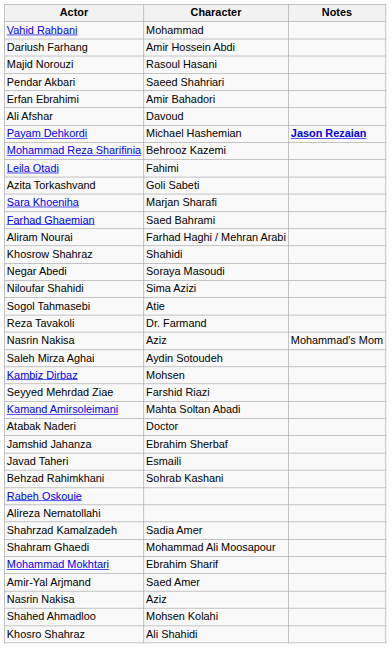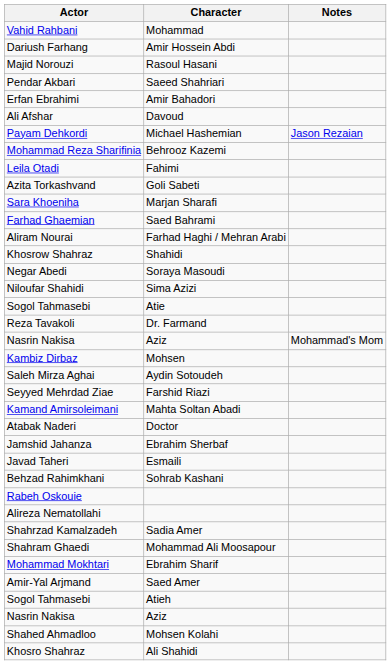Payam Dehkordi | Notes: bold -> normal
rows swapped: Kambiz Dirbaz <-> Saleh Mirza Aghai
+ row: Sogol Tahmasebi | Atieh
